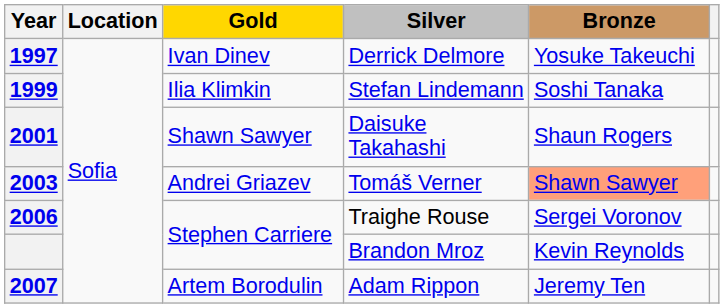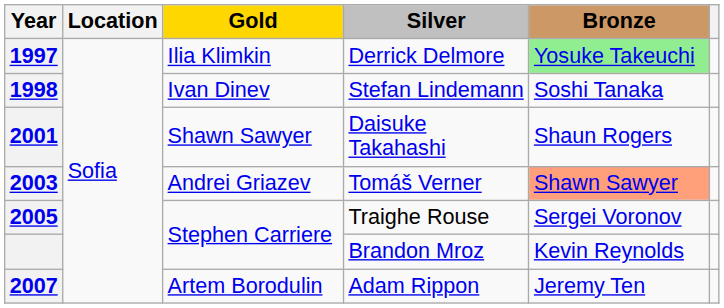Derrick Delmore | Gold: Ivan Dinev -> Ilia Klimkin
Derrick Delmore | Bronze: no background -> lightgreen background
Stefan Lindemann | Year: 1999 -> 1998
Stefan Lindemann | Gold: Ilia Klimkin -> Ivan Dinev
Traighe Rouse | Year: 2006 -> 2005
